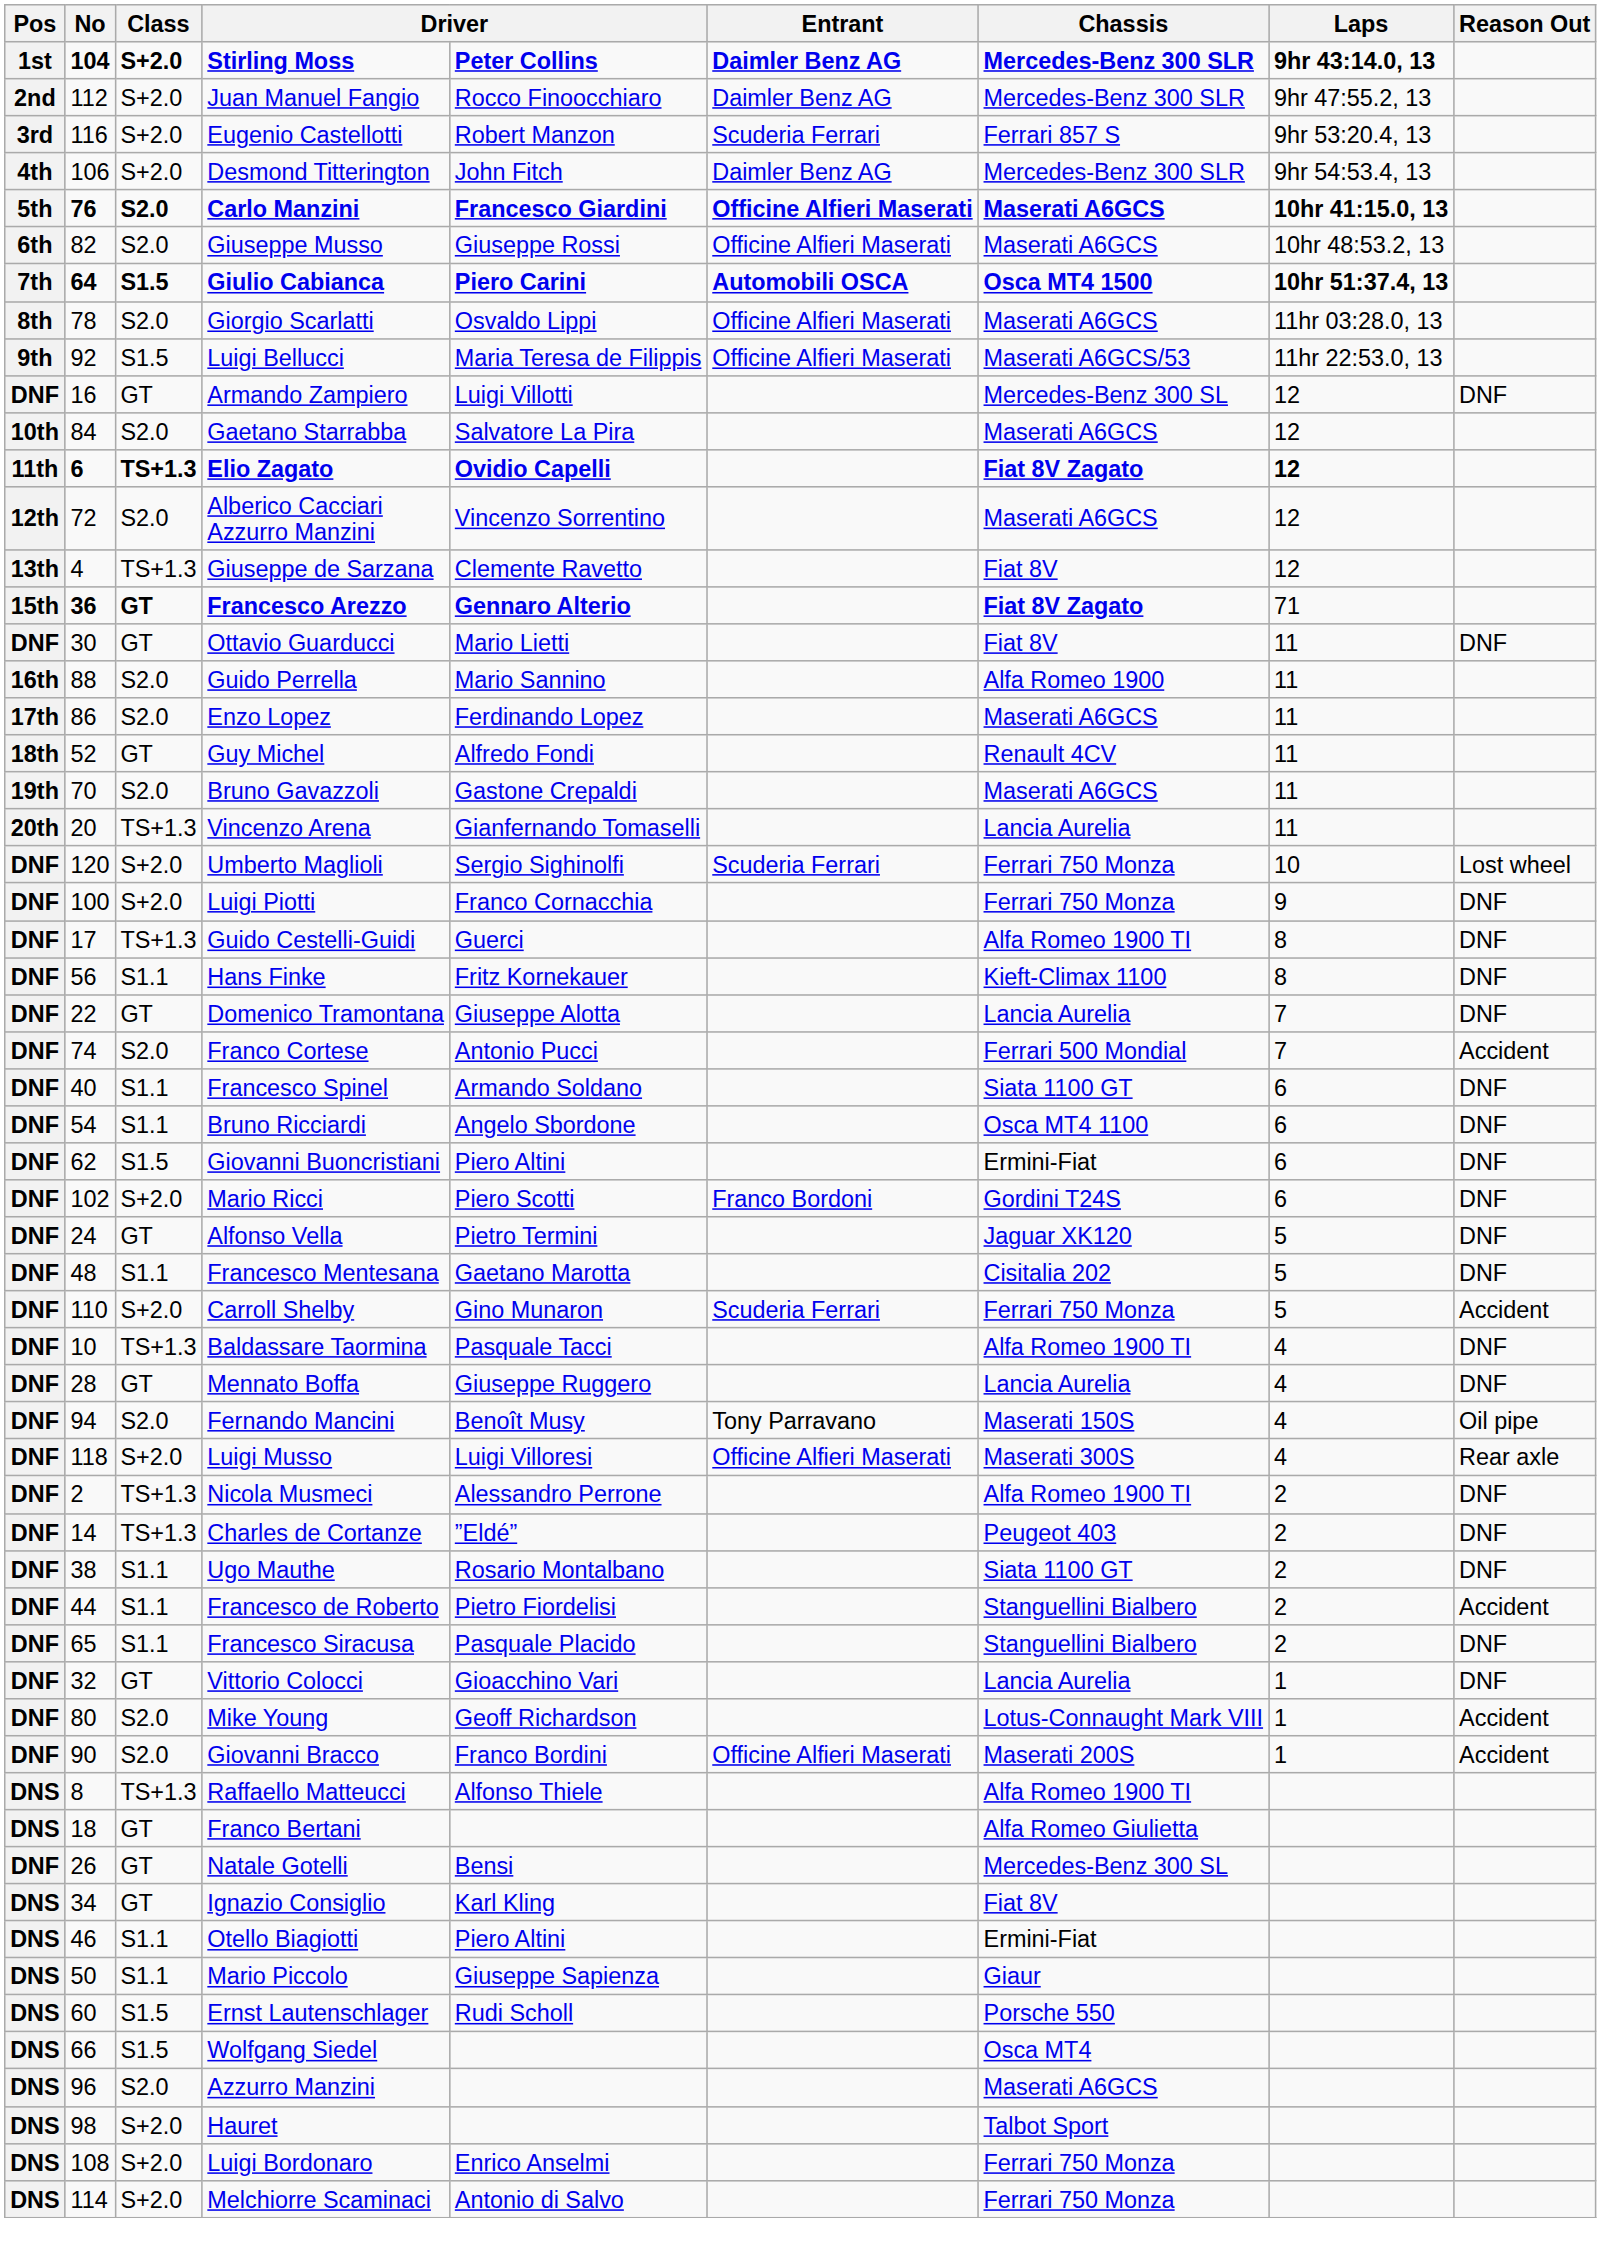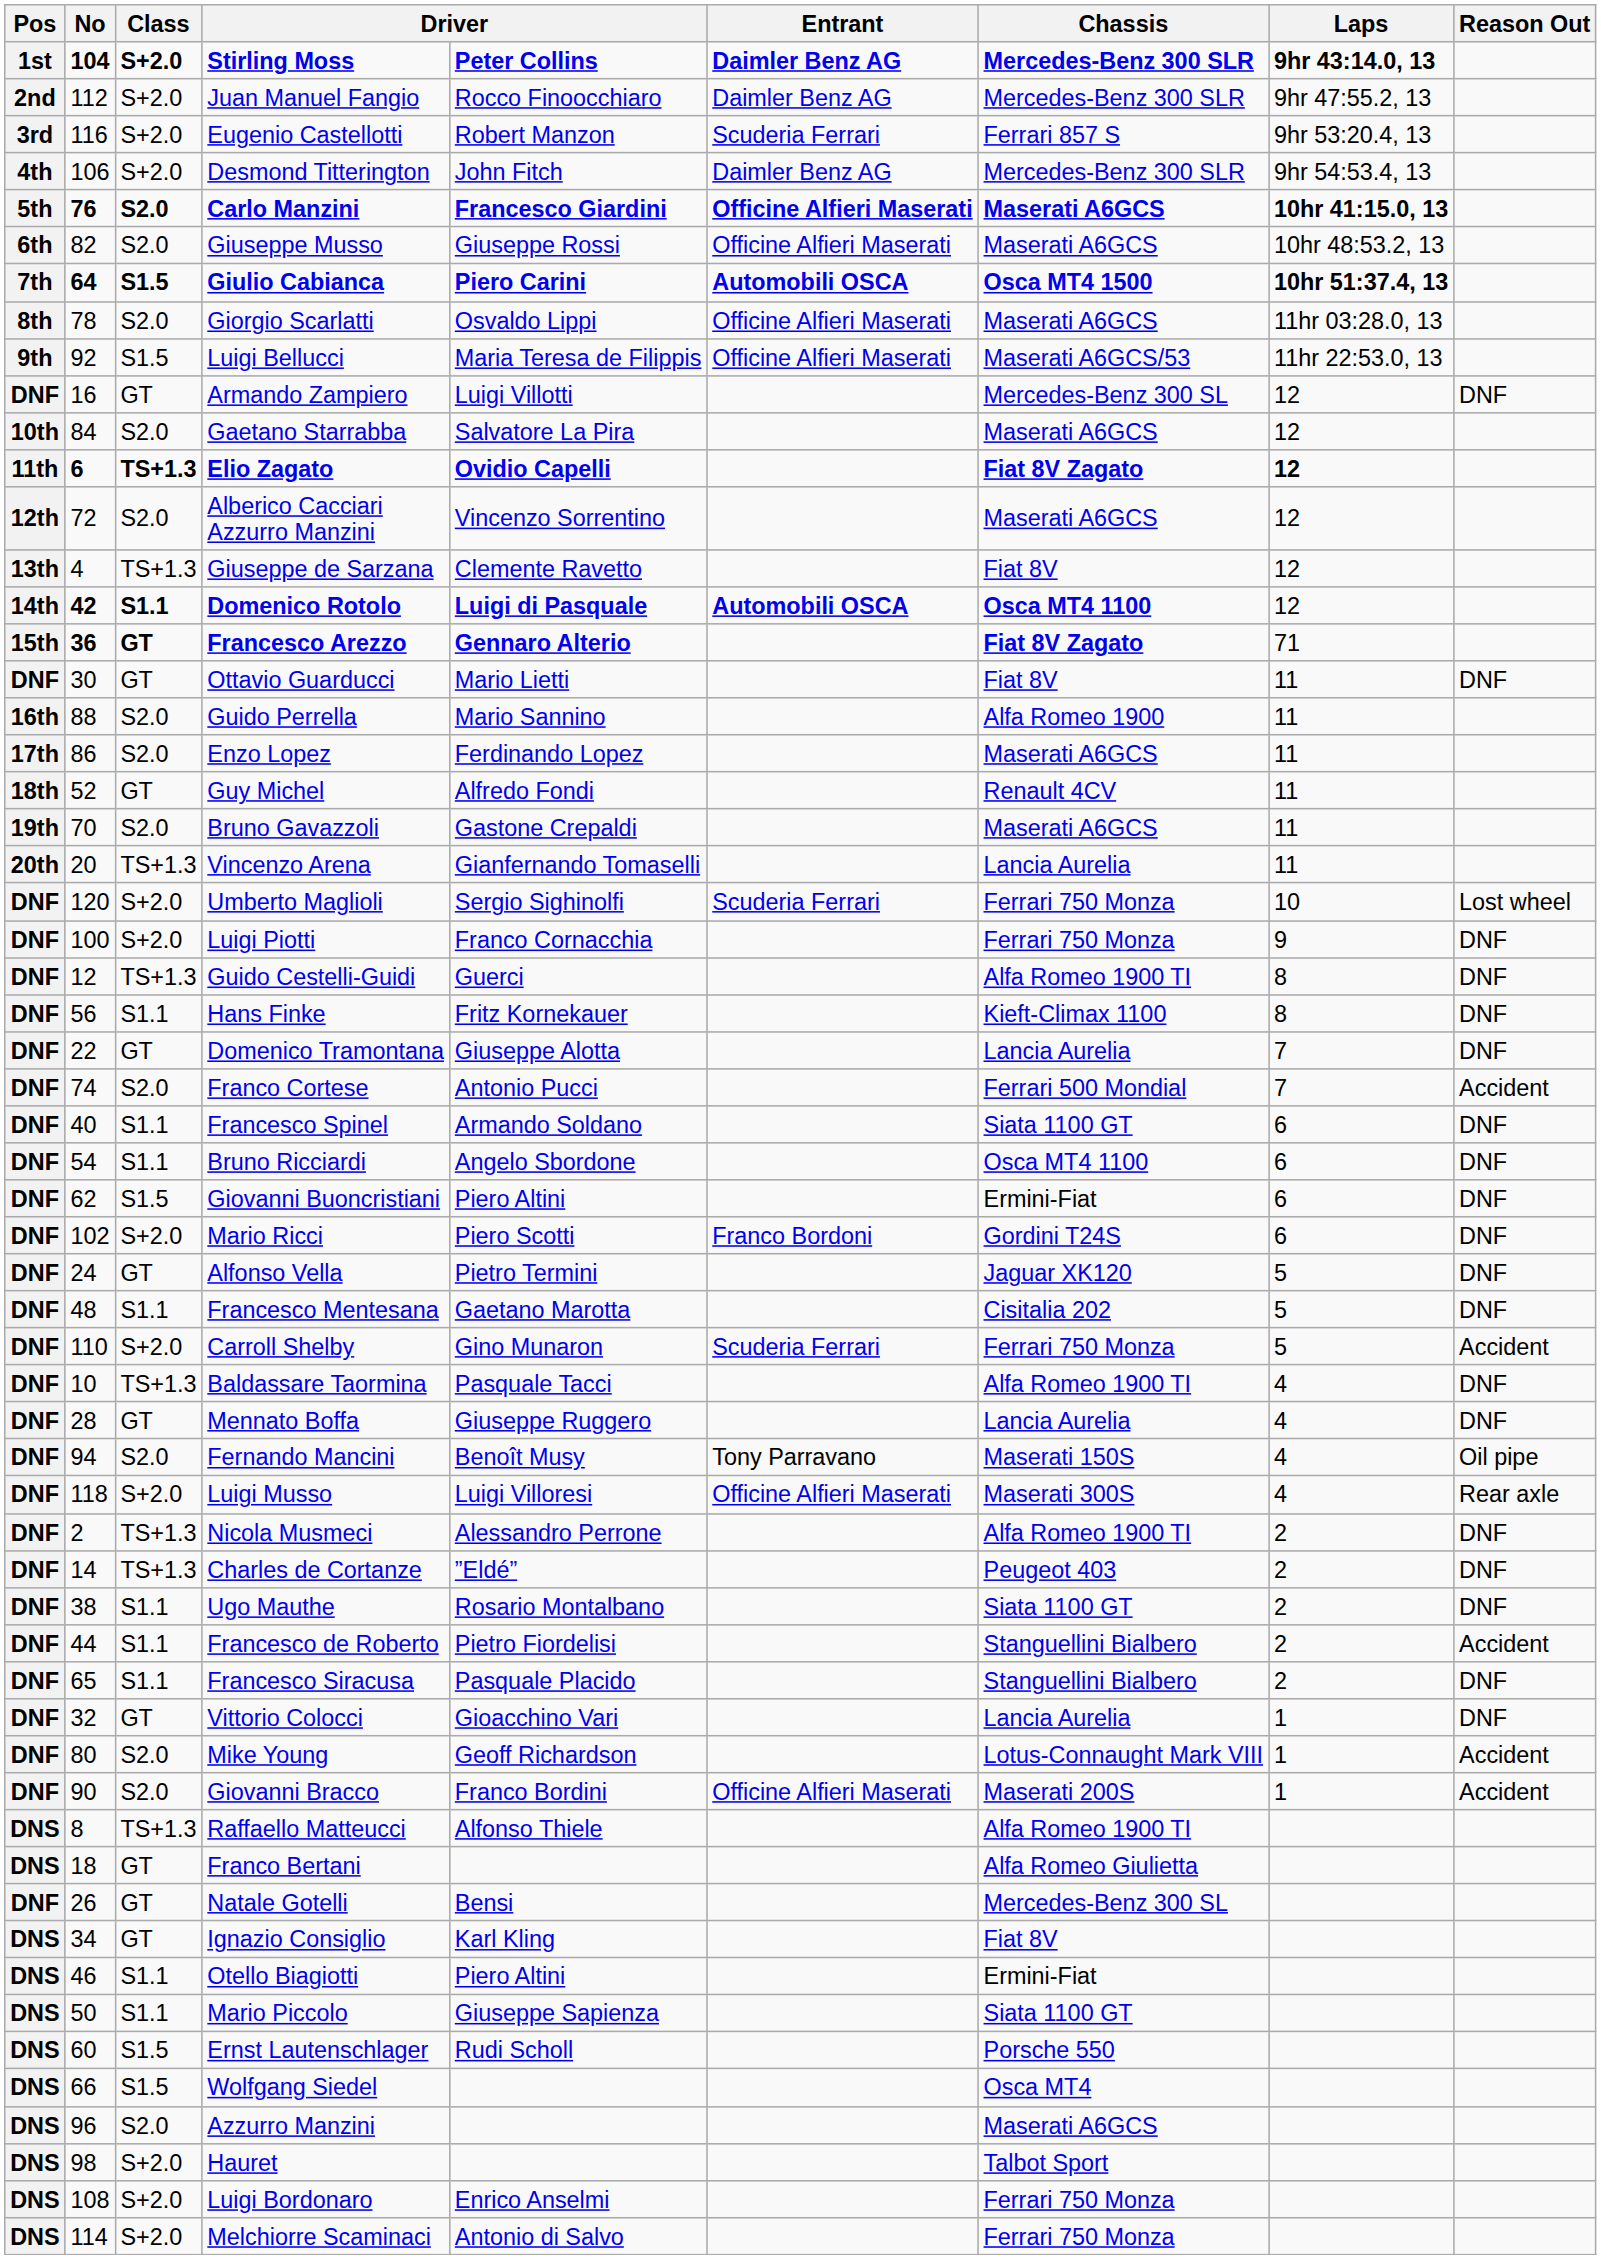+ row: 14th | 42 | S1.1 | Domenico Rotolo | Luigi di Pasquale | Automobili OSCA | Osca MT4 1100 | 12
Guido Cestelli-Guidi | No: 17 -> 12
Mario Piccolo | Chassis: Giaur -> Siata 1100 GT
